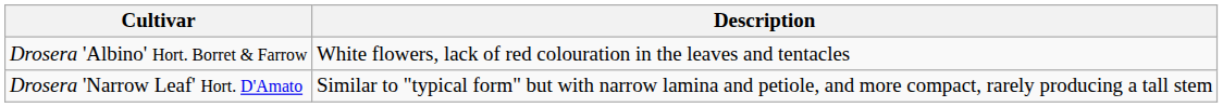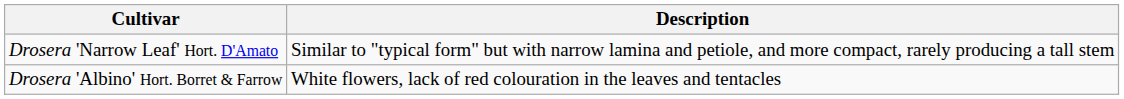rows swapped: Drosera 'Albino' Hort. Borret & Farrow <-> Drosera 'Narrow Leaf' Hort. D'Amato
